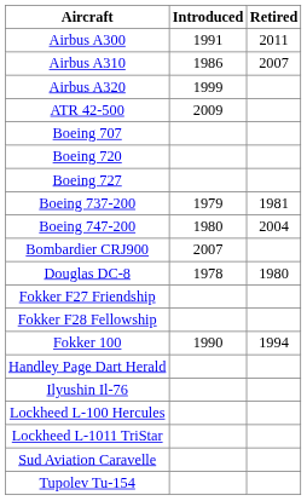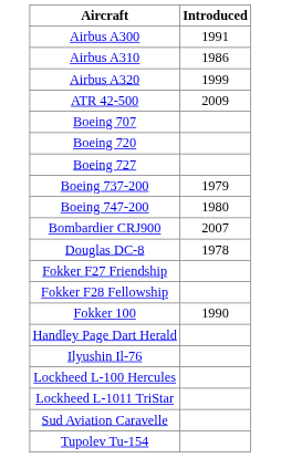- column: Retired | 2011 | 2007 | 1981 | 2004 | 1980 | 1994
